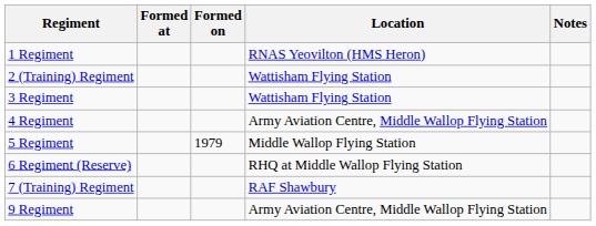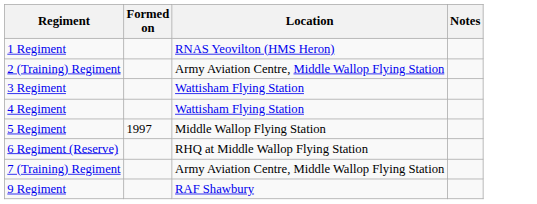- column: Formed at
2 (Training) Regiment | Location: Wattisham Flying Station -> Army Aviation Centre, Middle Wallop Flying Station
4 Regiment | Location: Army Aviation Centre, Middle Wallop Flying Station -> Wattisham Flying Station
5 Regiment | Formed on: 1979 -> 1997
7 (Training) Regiment | Location: RAF Shawbury -> Army Aviation Centre, Middle Wallop Flying Station
9 Regiment | Location: Army Aviation Centre, Middle Wallop Flying Station -> RAF Shawbury
